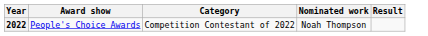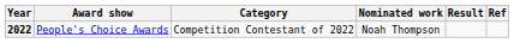+ column: Ref
